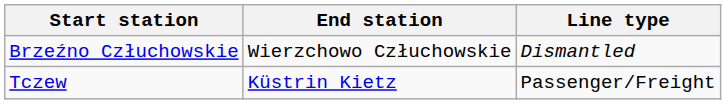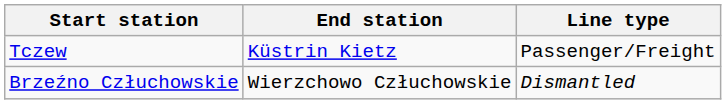rows swapped: Tczew <-> Brzeźno Człuchowskie
